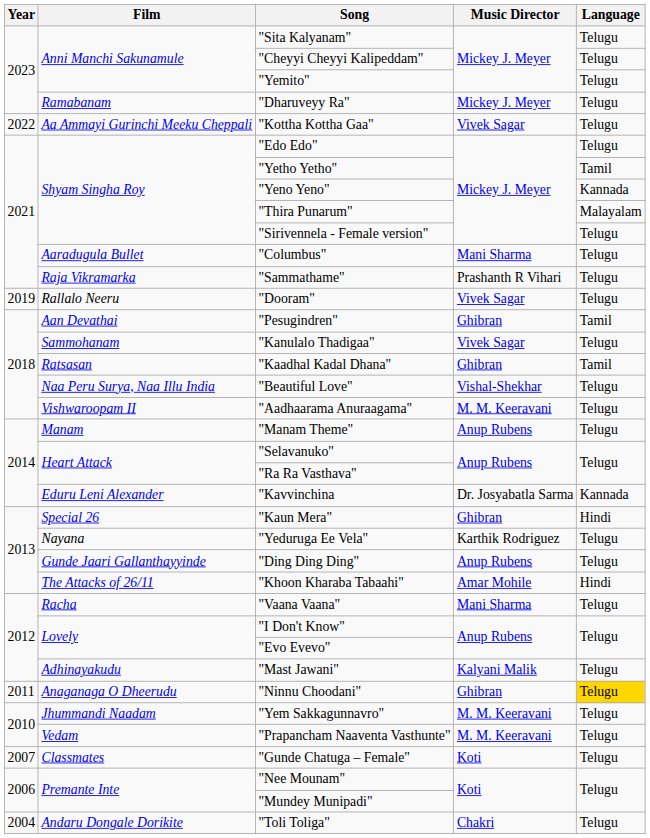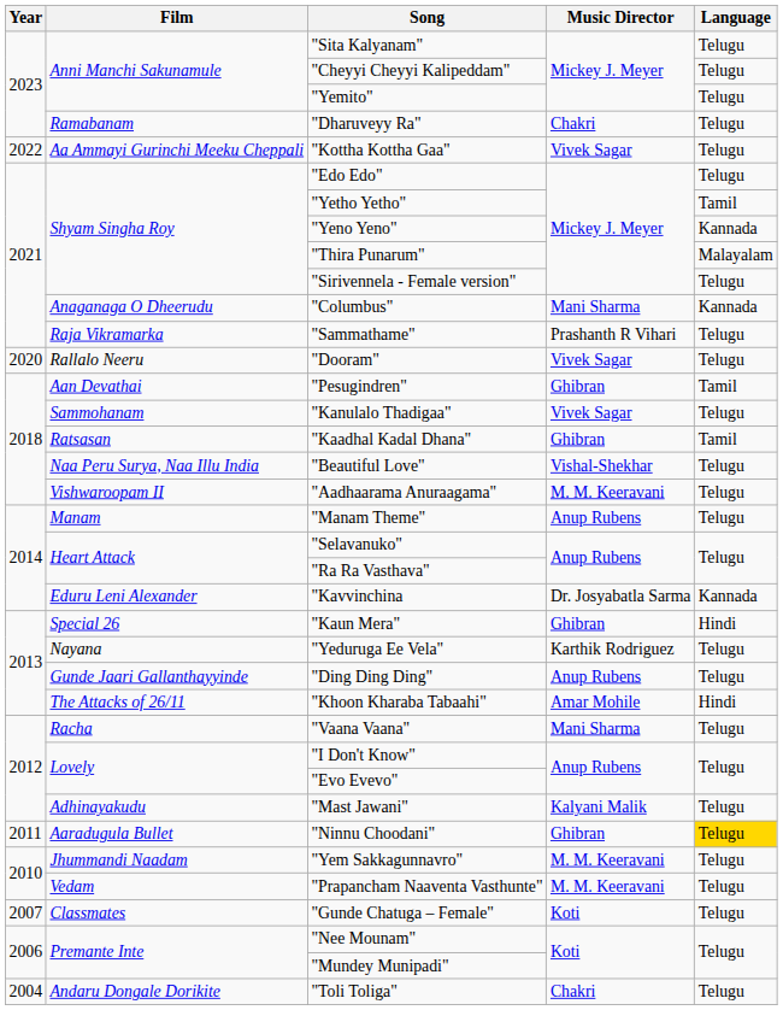"Dharuveyy Ra" | Music Director: Mickey J. Meyer -> Chakri
"Columbus" | Film: Aaradugula Bullet -> Anaganaga O Dheerudu
"Columbus" | Language: Telugu -> Kannada
"Dooram" | Year: 2019 -> 2020
"Ninnu Choodani" | Film: Anaganaga O Dheerudu -> Aaradugula Bullet
